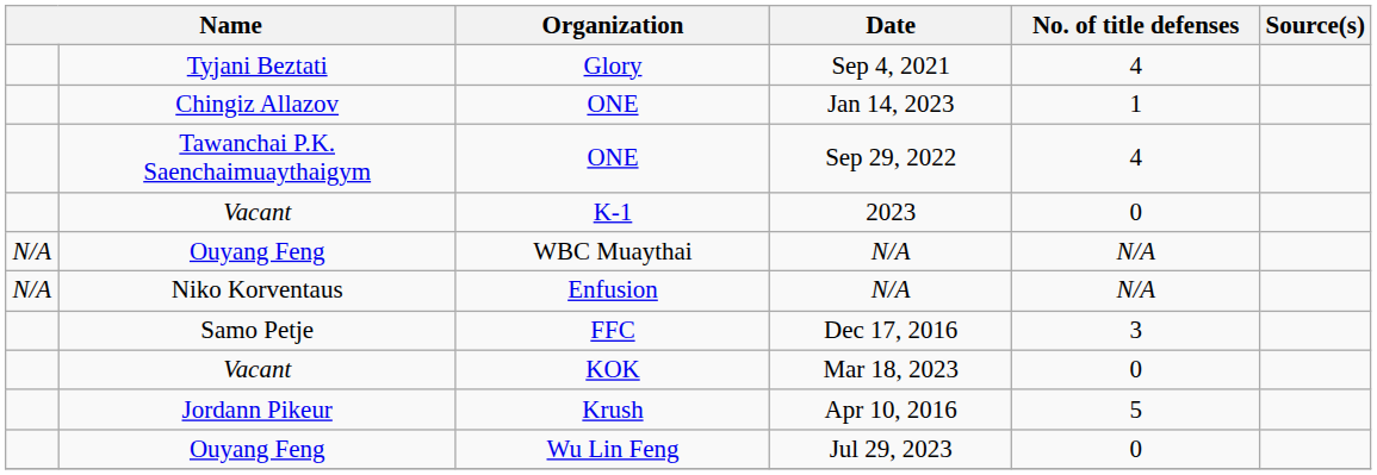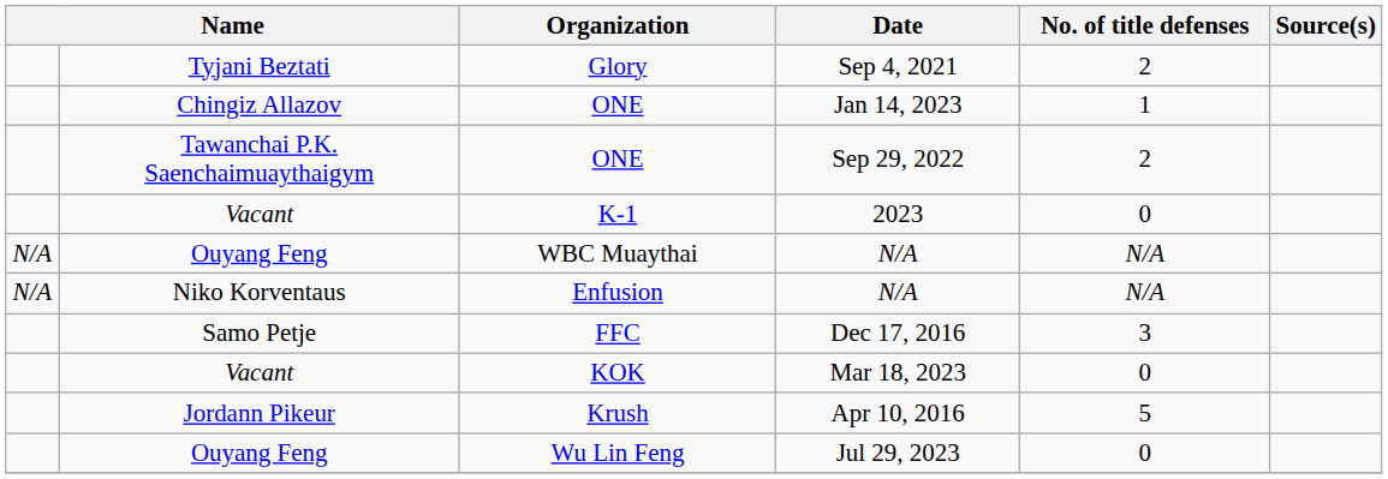Glory | No. of title defenses: 4 -> 2
ONE / Sep 29, 2022 | No. of title defenses: 4 -> 2
